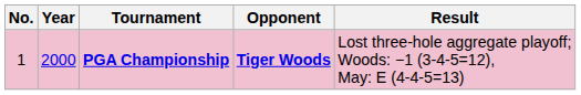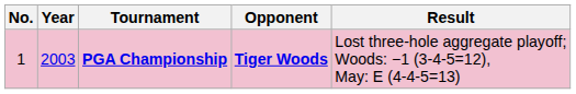PGA Championship | Year: 2000 -> 2003
